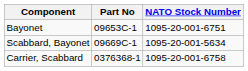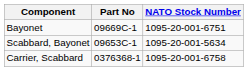Bayonet | Part No: 09653C-1 -> 09669C-1
Scabbard, Bayonet | Part No: 09669C-1 -> 09653C-1
